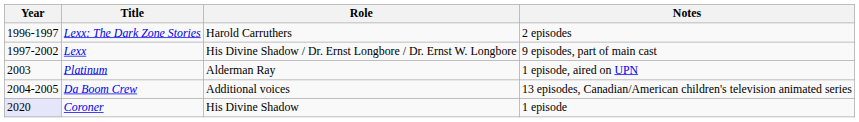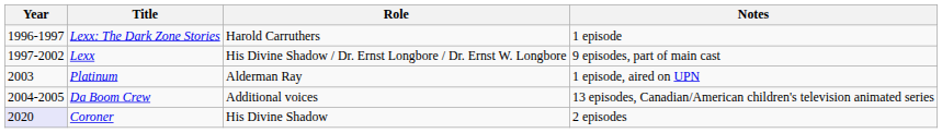Lexx: The Dark Zone Stories | Notes: 2 episodes -> 1 episode
Coroner | Notes: 1 episode -> 2 episodes
